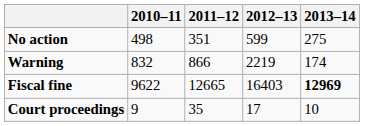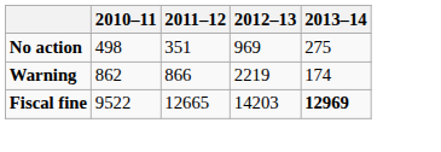No action | 2012–13: 599 -> 969
Warning | 2010–11: 832 -> 862
Fiscal fine | 2010–11: 9622 -> 9522
Fiscal fine | 2012–13: 16403 -> 14203
- row: Court proceedings | 9 | 35 | 17 | 10
